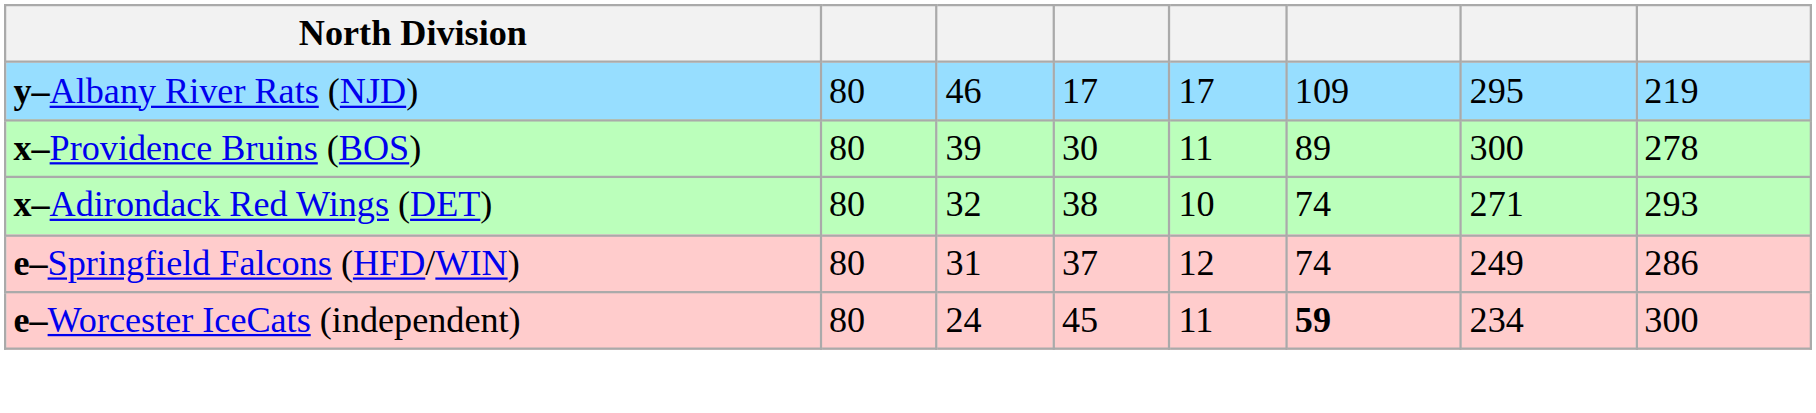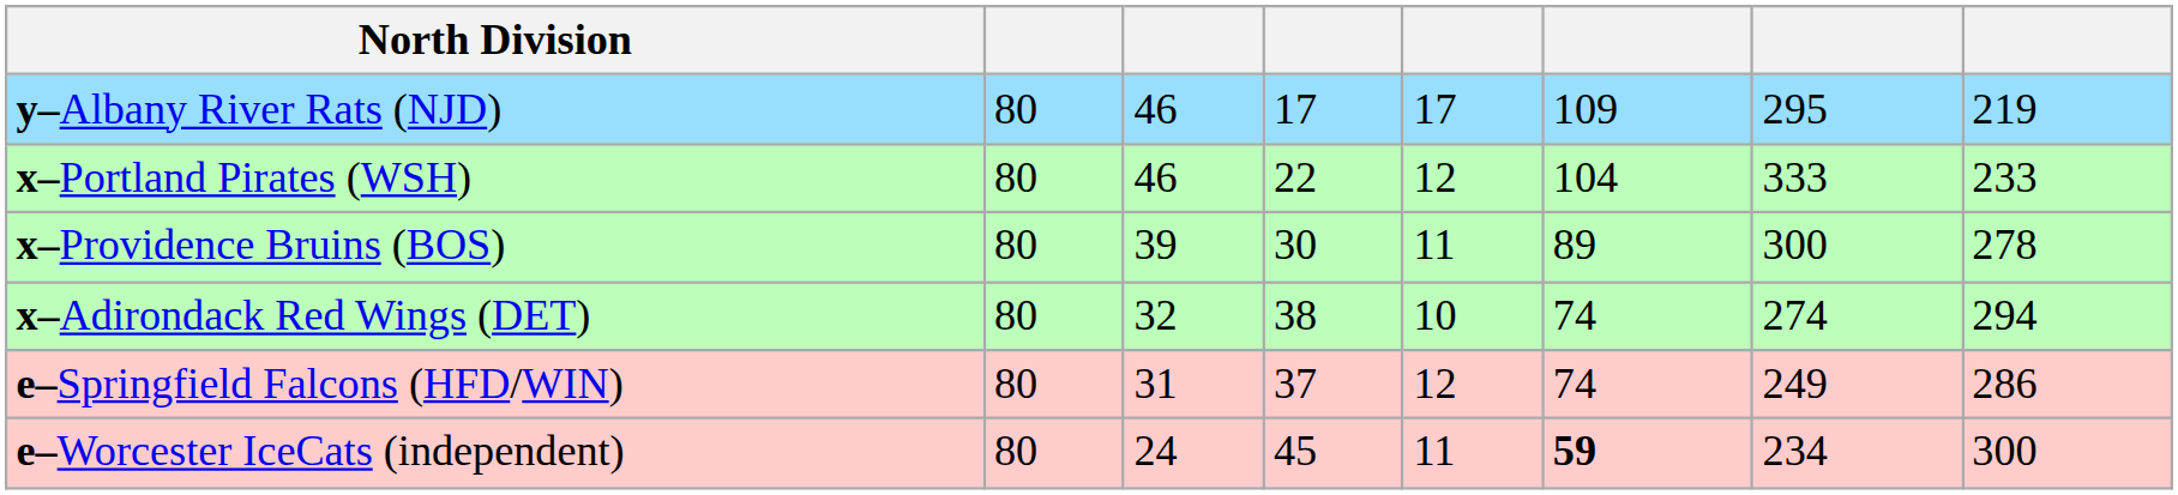+ row: x–Portland Pirates (WSH) | 80 | 46 | 22 | 12 | 104 | 333 | 233
x–Adirondack Red Wings (DET) | column 7: 271 -> 274
x–Adirondack Red Wings (DET) | column 8: 293 -> 294
